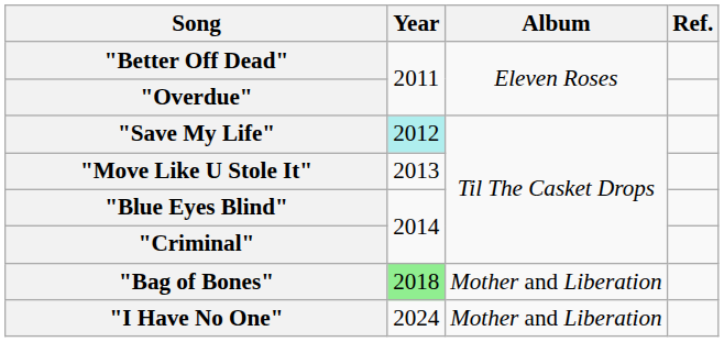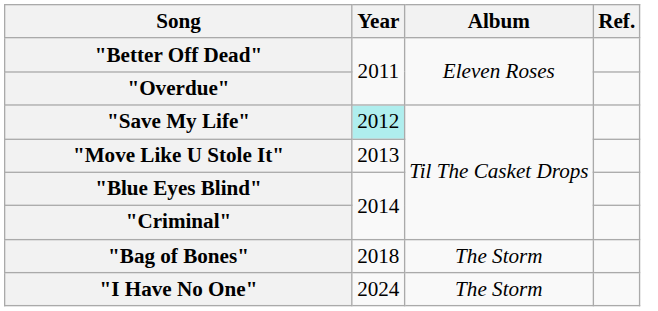"Bag of Bones" | Year: lightgreen background -> no background
"Bag of Bones" | Album: Mother and Liberation -> The Storm
"I Have No One" | Album: Mother and Liberation -> The Storm
